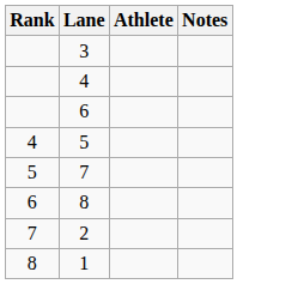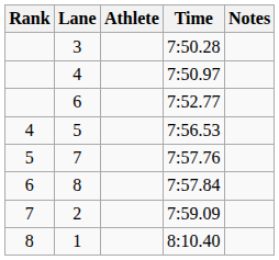+ column: Time | 7:50.28 | 7:50.97 | 7:52.77 | 7:56.53 | 7:57.76 | 7:57.84 | 7:59.09 | 8:10.40
